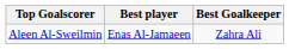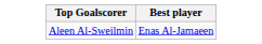- column: Best Goalkeeper | Zahra Ali
